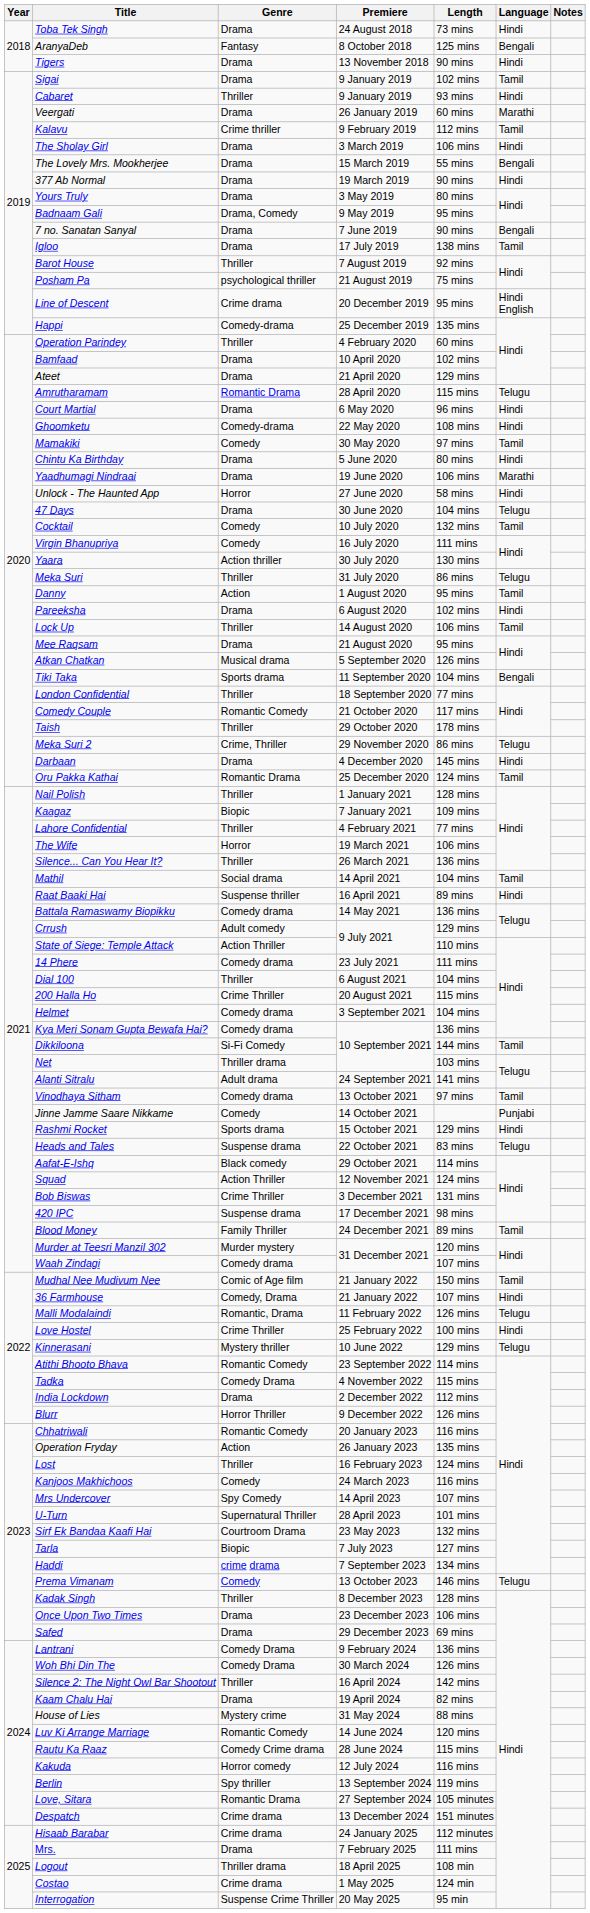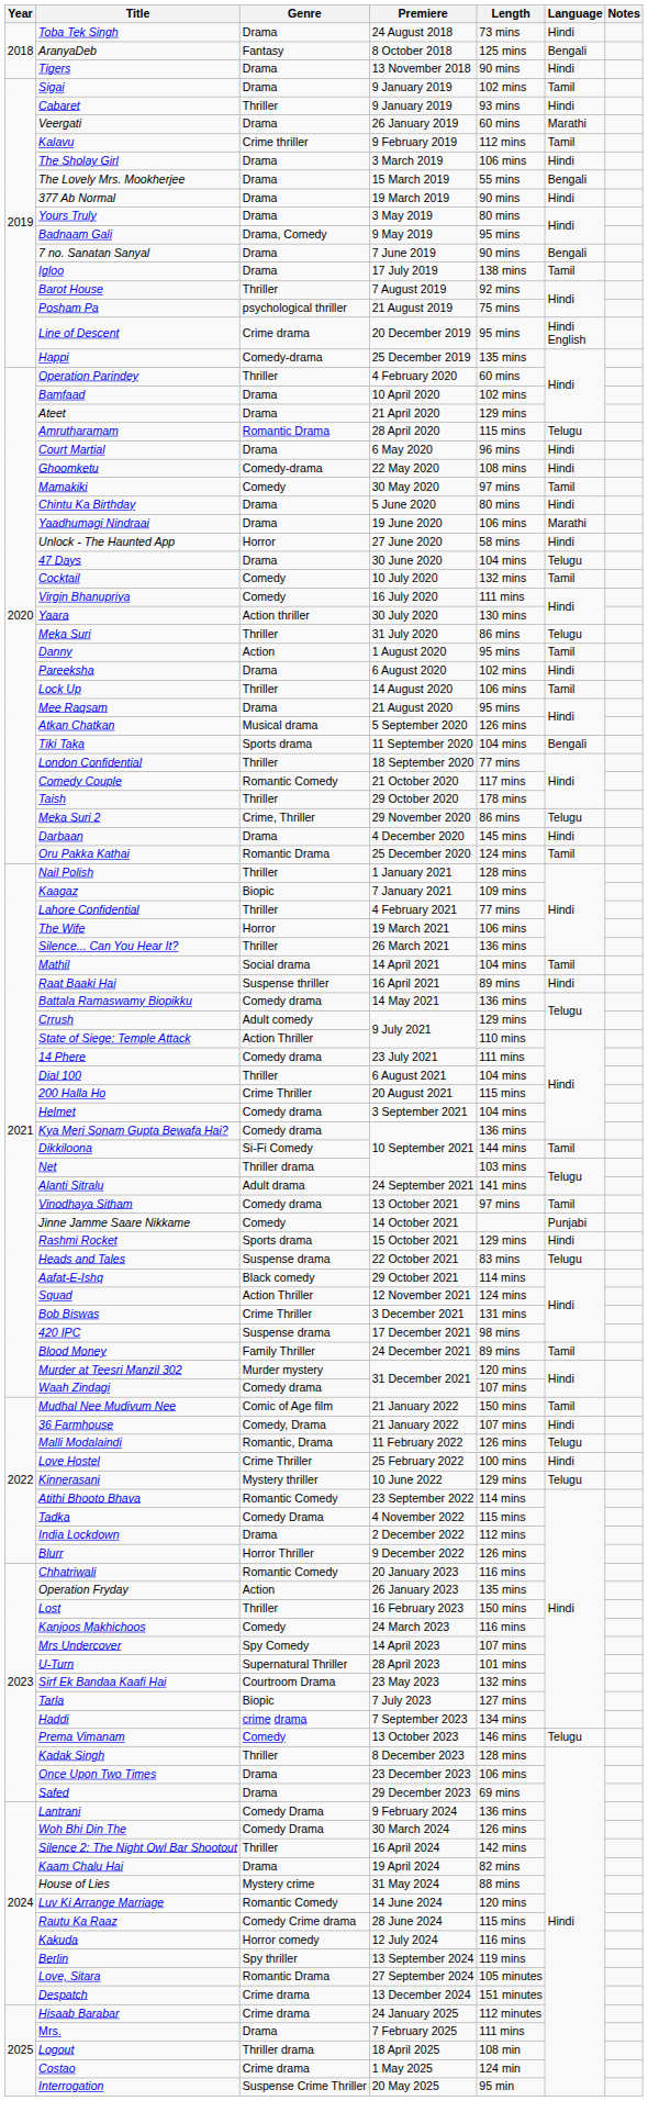Lost | Length: 124 mins -> 150 mins
